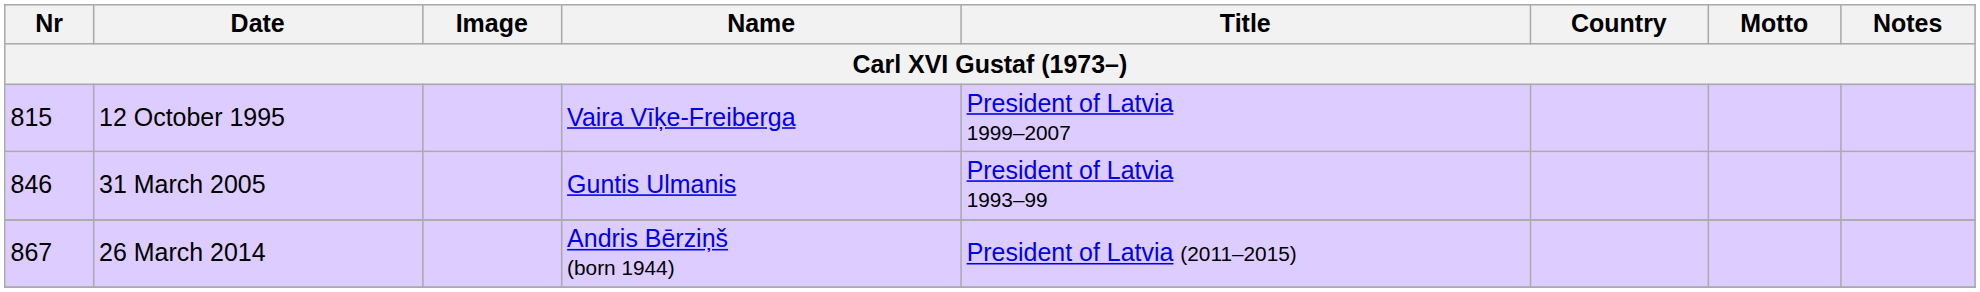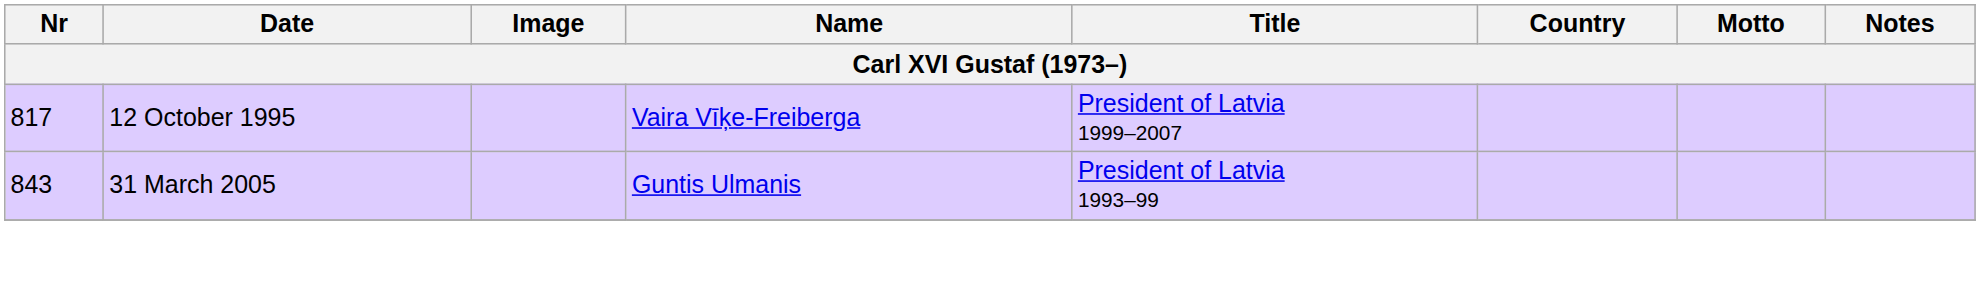12 October 1995 | Nr: 815 -> 817
31 March 2005 | Nr: 846 -> 843
- row: 867 | 26 March 2014 | Andris Bērziņš (born 1944) | President of Latvia (2011–2015)
